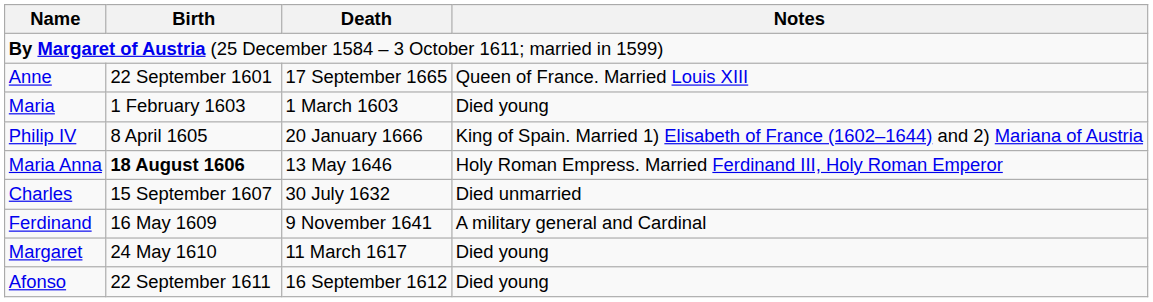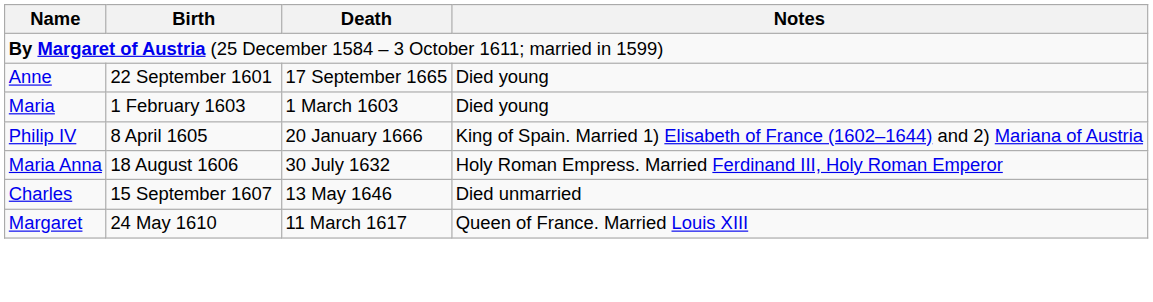Anne | Notes: Queen of France. Married Louis XIII -> Died young
Maria Anna | Birth: bold -> normal
Maria Anna | Death: 13 May 1646 -> 30 July 1632
Charles | Death: 30 July 1632 -> 13 May 1646
- row: Ferdinand | 16 May 1609 | 9 November 1641 | A military general and Cardinal
Margaret | Notes: Died young -> Queen of France. Married Louis XIII
- row: Afonso | 22 September 1611 | 16 September 1612 | Died young
